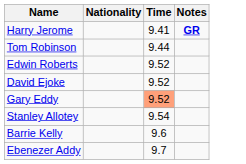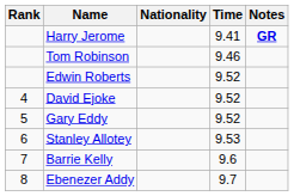+ column: Rank | 4 | 5 | 6 | 7 | 8
Tom Robinson | Time: 9.44 -> 9.46
Gary Eddy | Time: lightsalmon background -> no background
Stanley Allotey | Time: 9.54 -> 9.53
